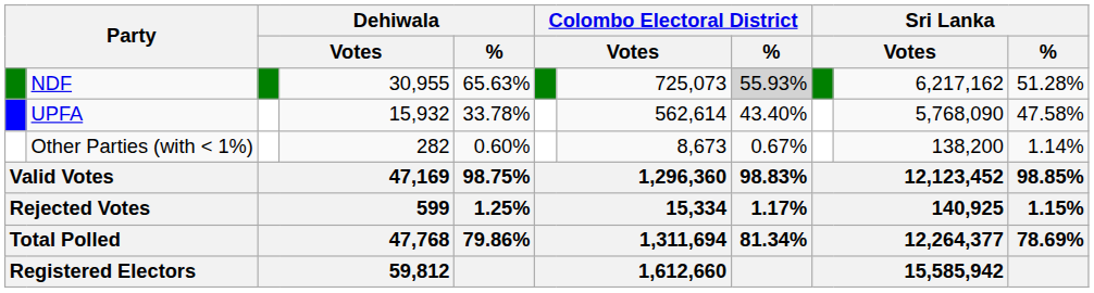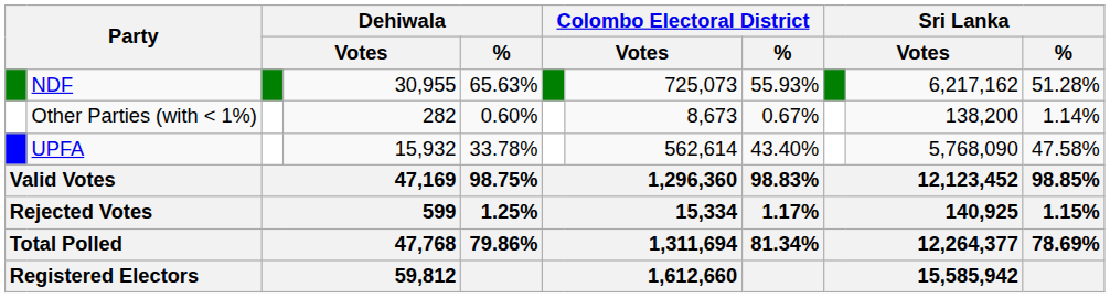NDF | Colombo Electoral District / %: lightgrey background -> no background
rows swapped: UPFA <-> Other Parties (with < 1%)
